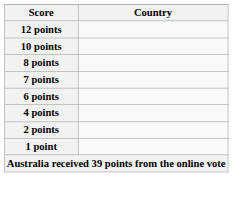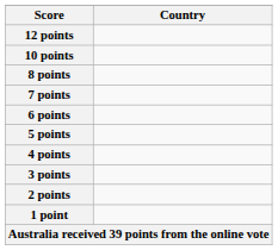+ row: 5 points
+ row: 3 points
